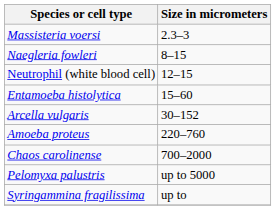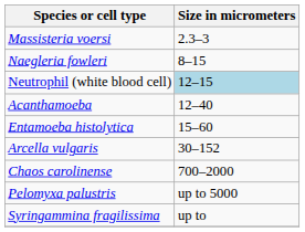Neutrophil (white blood cell) | Size in micrometers: no background -> lightblue background
+ row: Acanthamoeba | 12–40
- row: Amoeba proteus | 220–760
